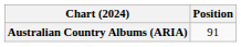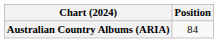Australian Country Albums (ARIA) | Position: 91 -> 84
